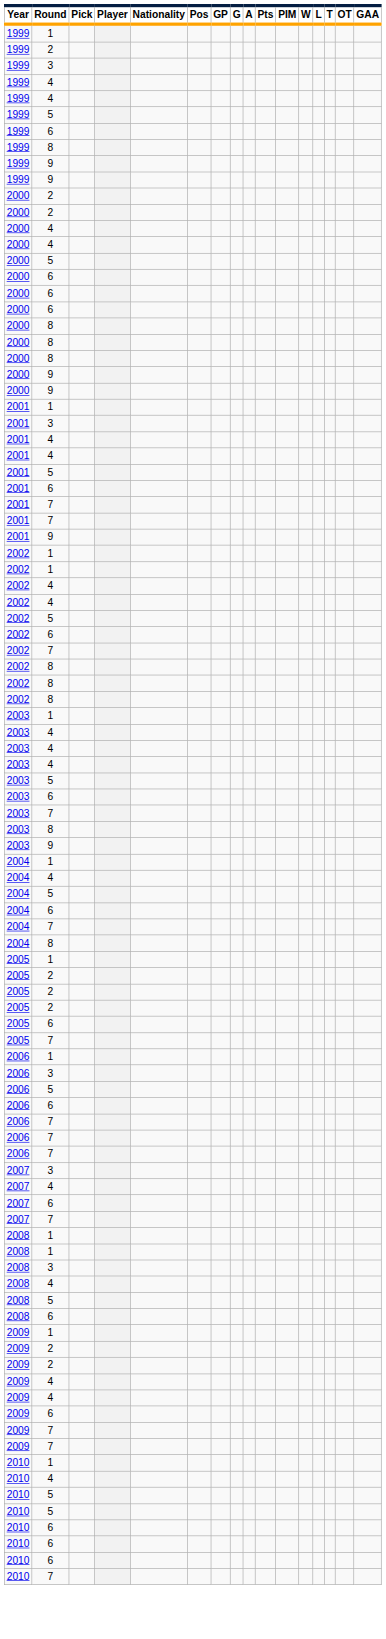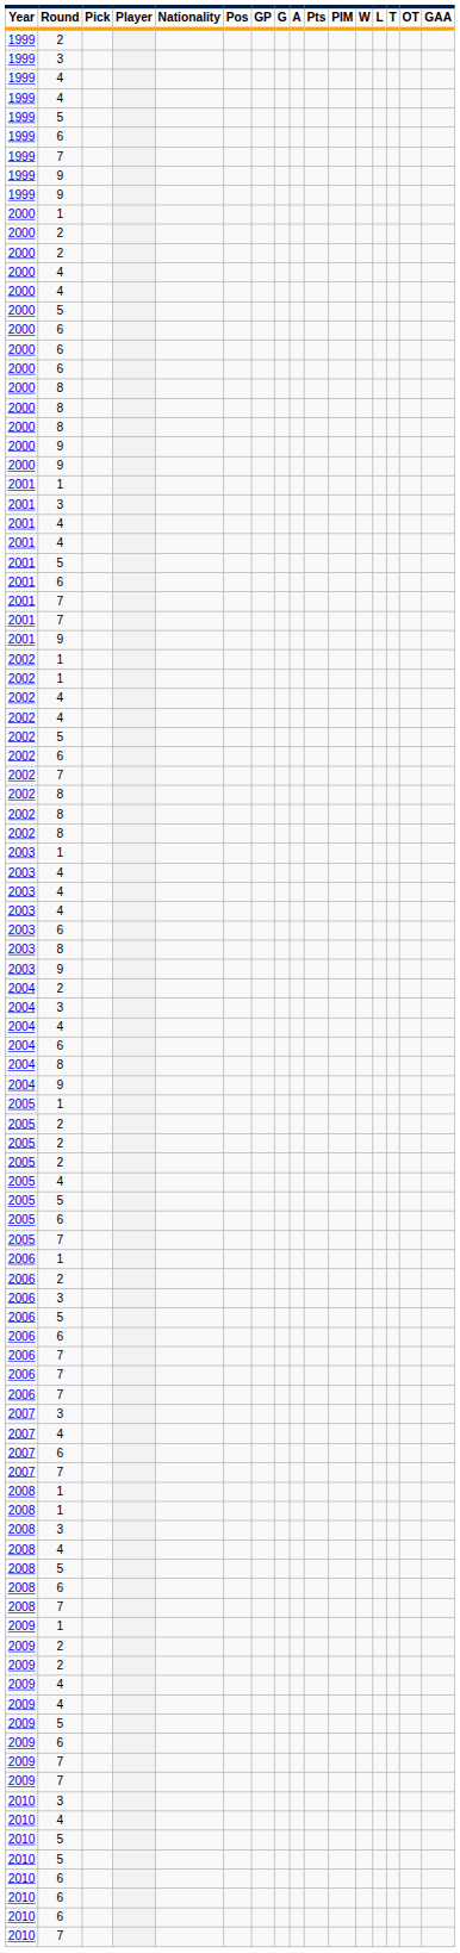- row: 1999 | 1
+ row: 1999 | 7
- row: 1999 | 8
+ row: 2000 | 1
- row: 2003 | 5
- row: 2003 | 7
- row: 2004 | 1
+ row: 2004 | 2
+ row: 2004 | 3
- row: 2004 | 5
- row: 2004 | 7
+ row: 2004 | 9
+ row: 2005 | 4
+ row: 2005 | 5
+ row: 2006 | 2
+ row: 2008 | 7
+ row: 2009 | 5
- row: 2010 | 1
+ row: 2010 | 3
